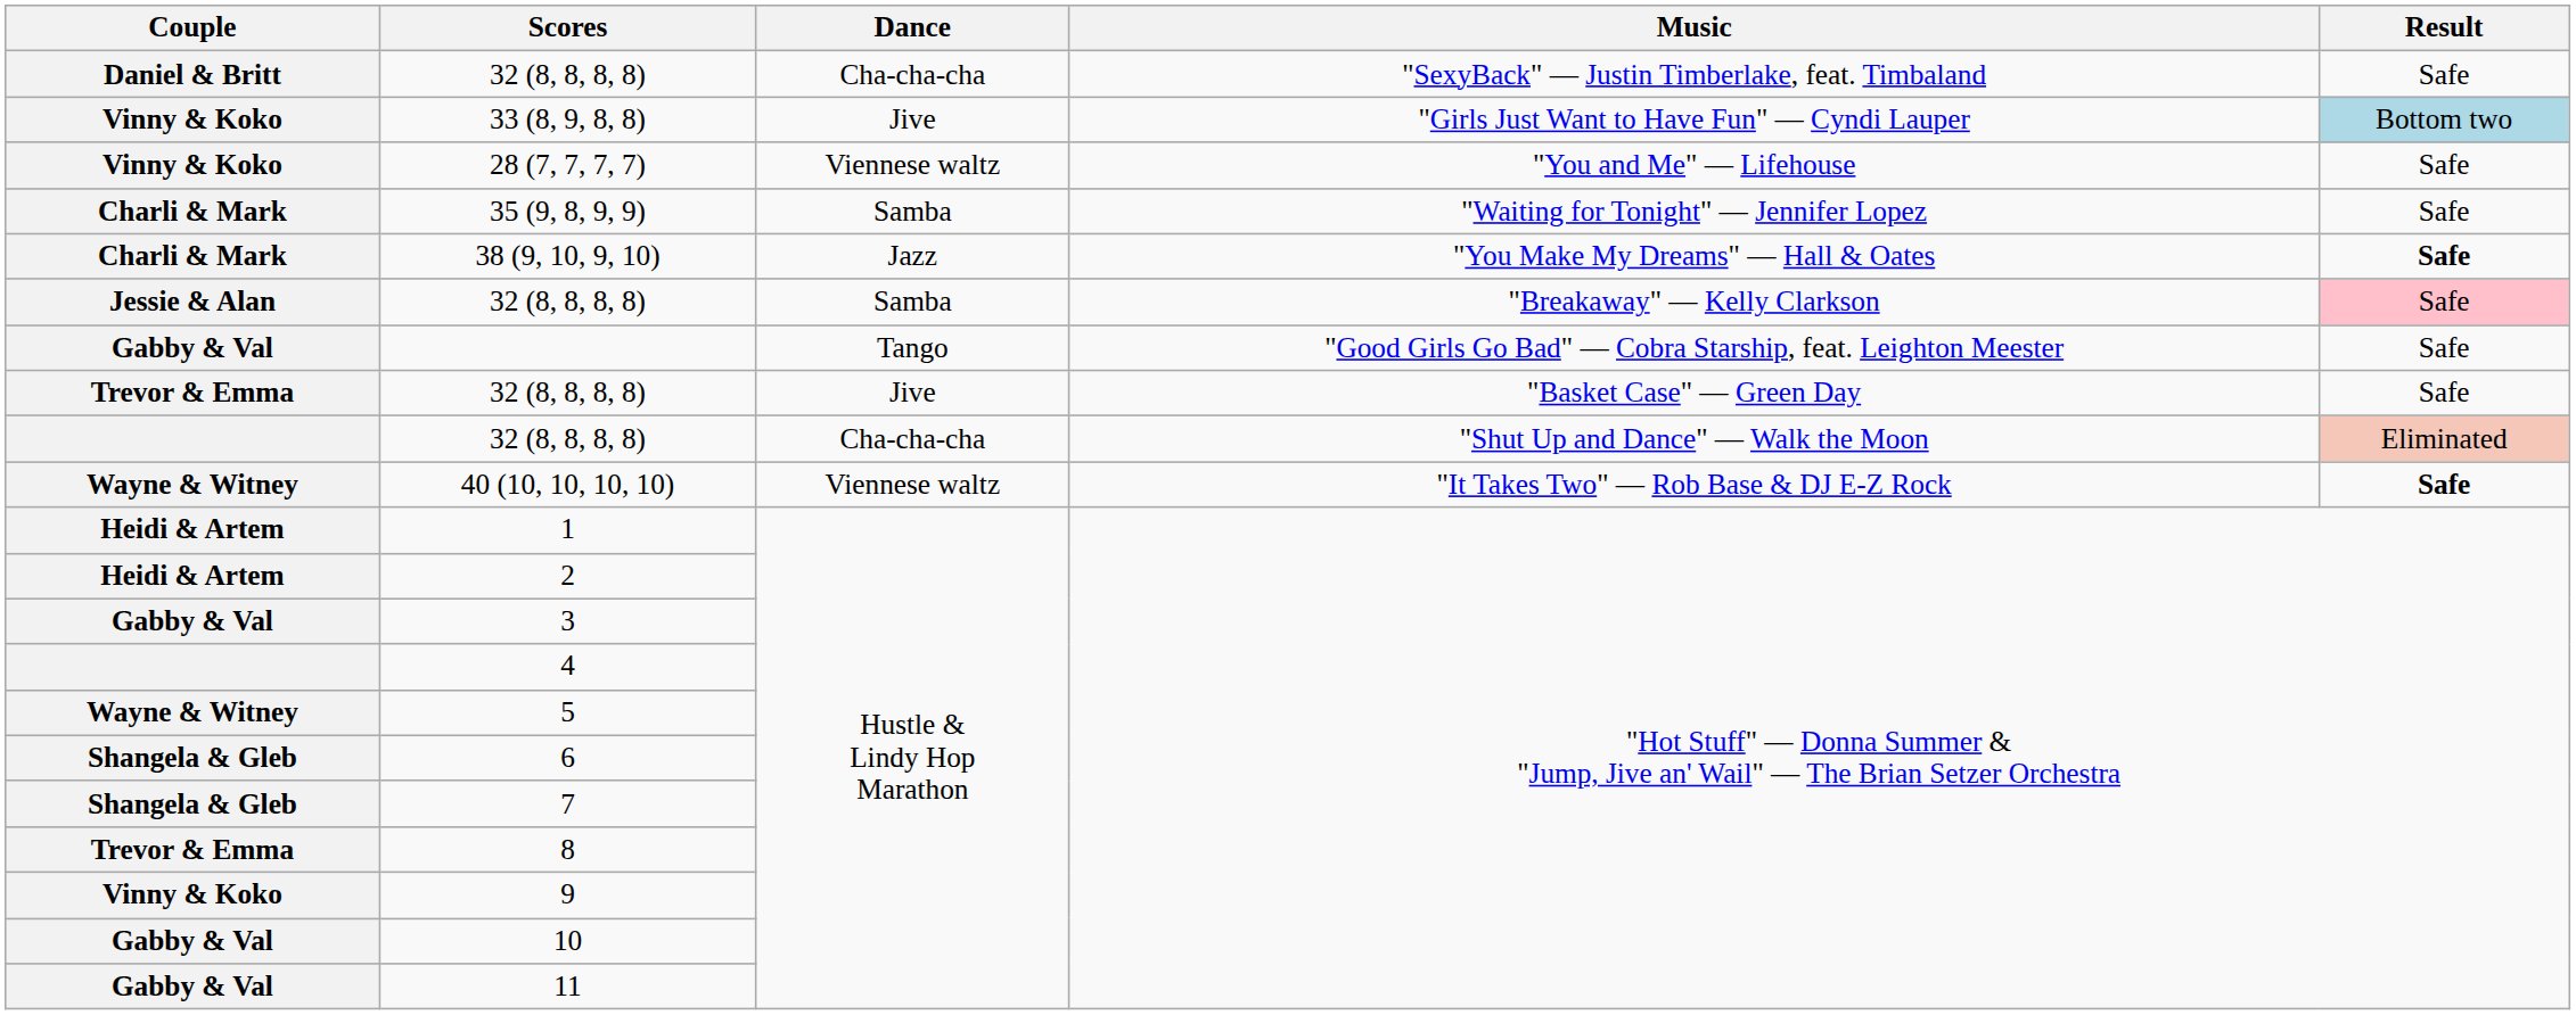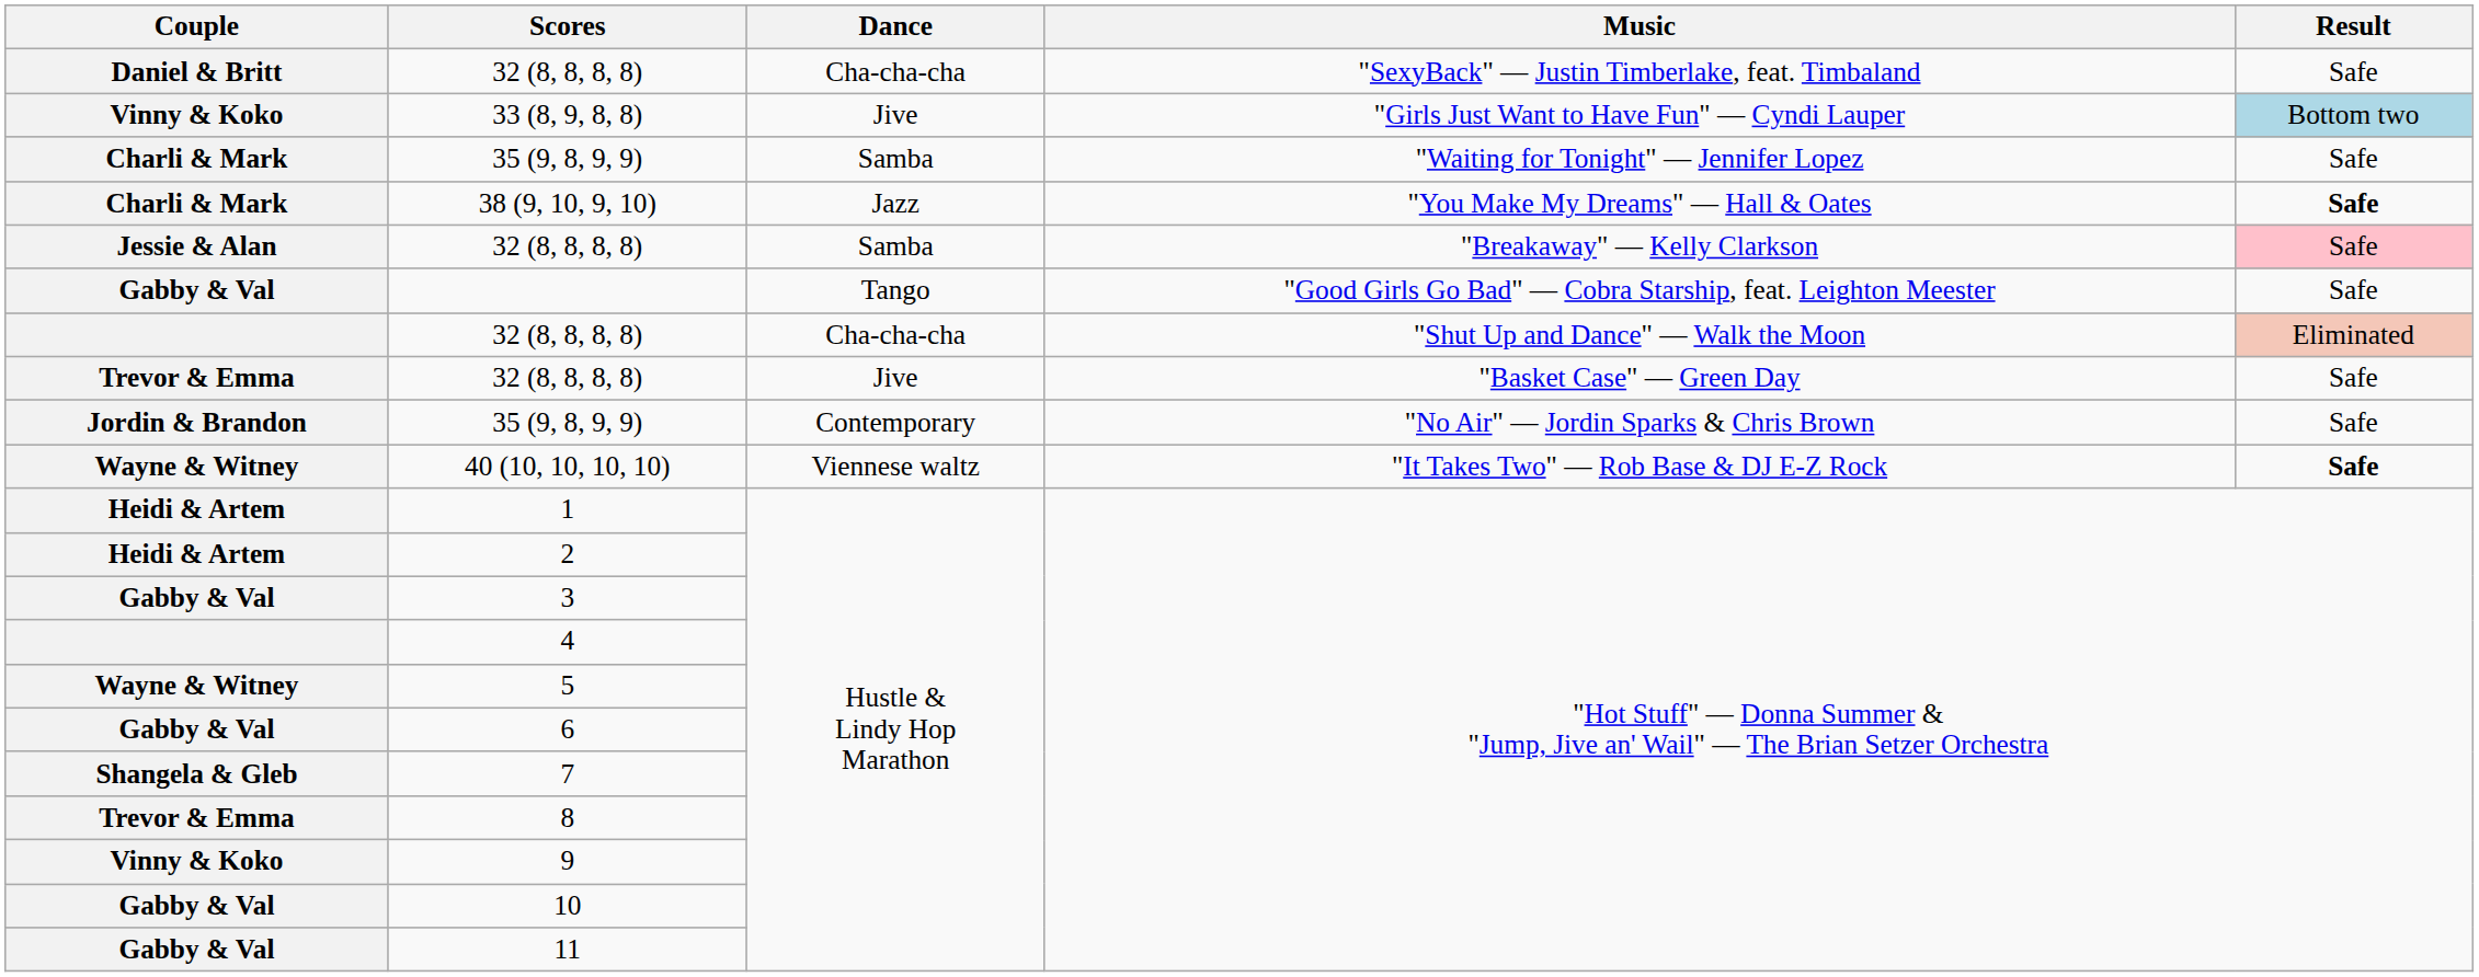- row: Vinny & Koko | 28 (7, 7, 7, 7) | Viennese waltz | "You and Me" — Lifehouse | Safe
rows swapped: 32 (8, 8, 8, 8) / "Basket Case" — Green Day <-> 32 (8, 8, 8, 8) / "Shut Up and Dance" — Walk the Moon
+ row: Jordin & Brandon | 35 (9, 8, 9, 9) | Contemporary | "No Air" — Jordin Sparks & Chris Brown | Safe
6 | Couple: Shangela & Gleb -> Gabby & Val
